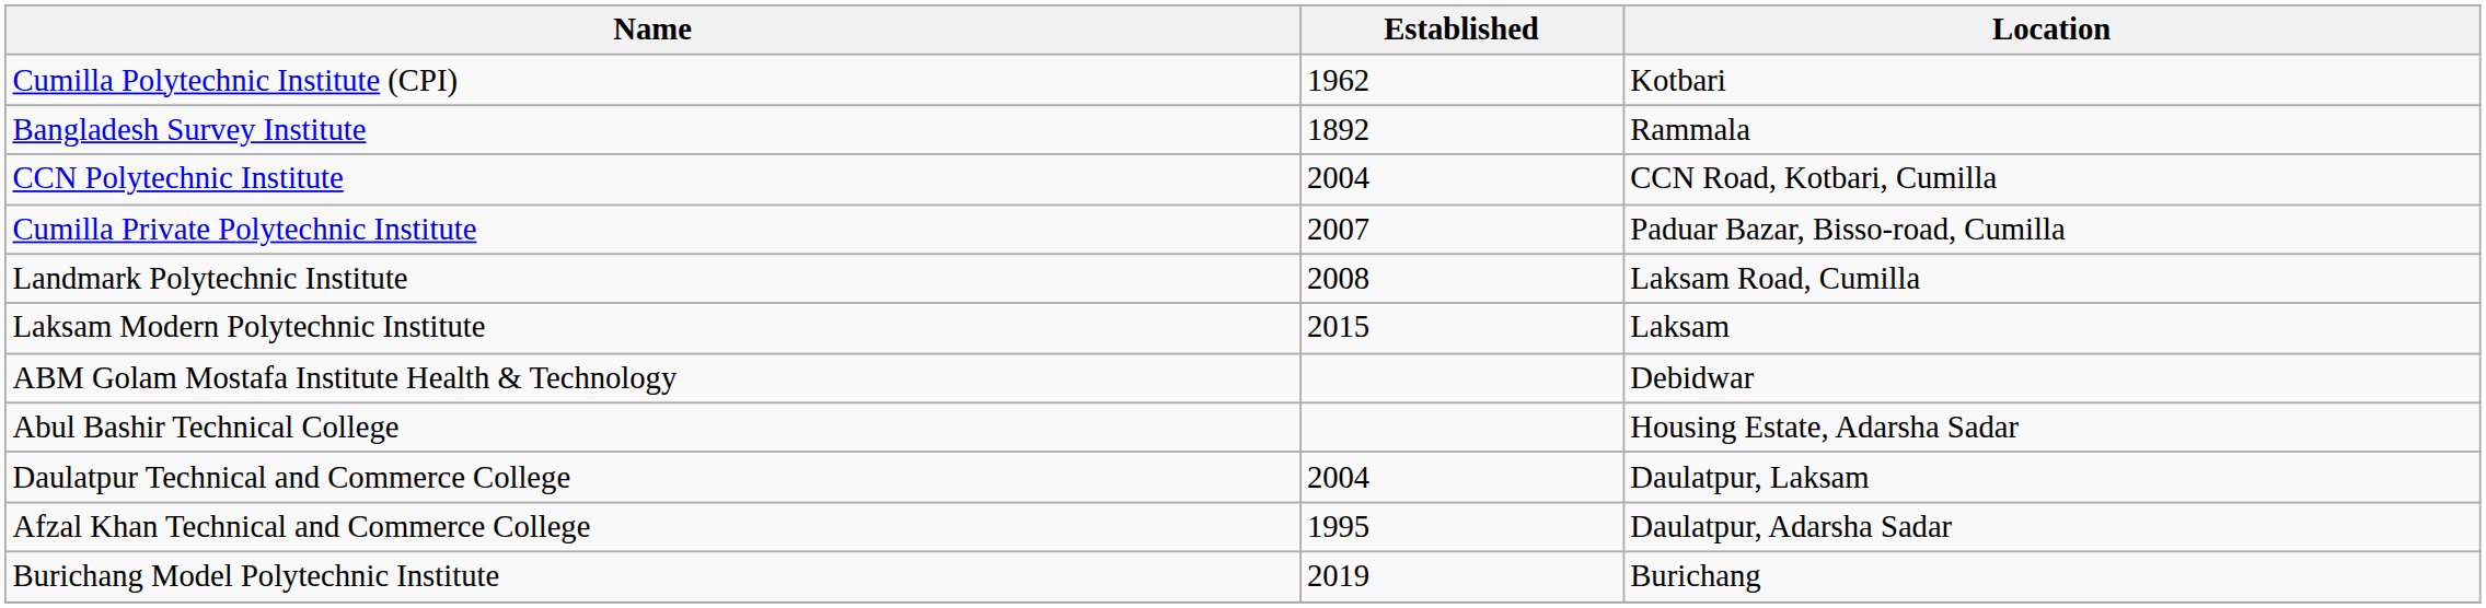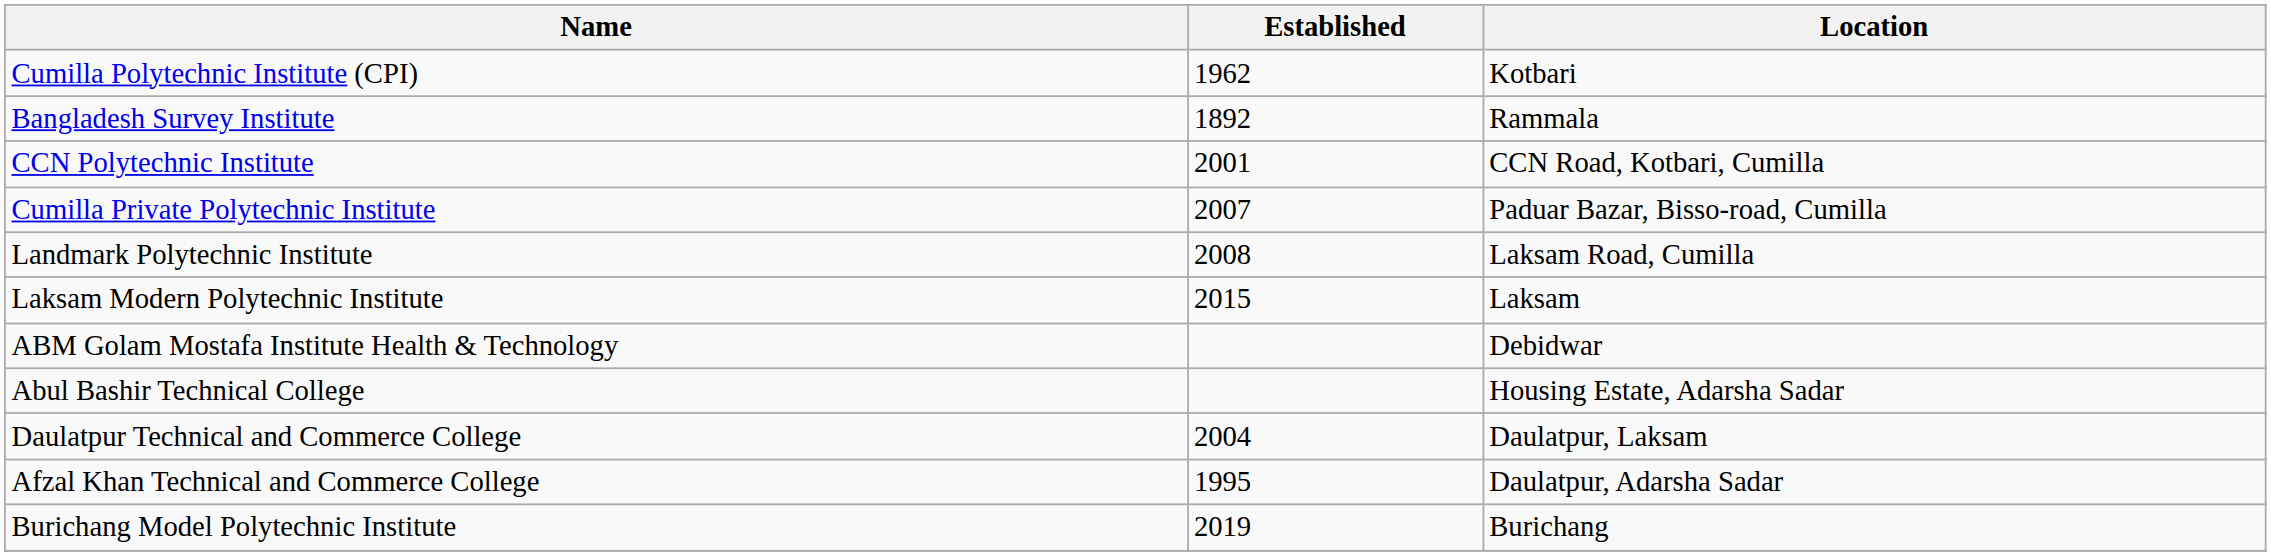CCN Polytechnic Institute | Established: 2004 -> 2001
